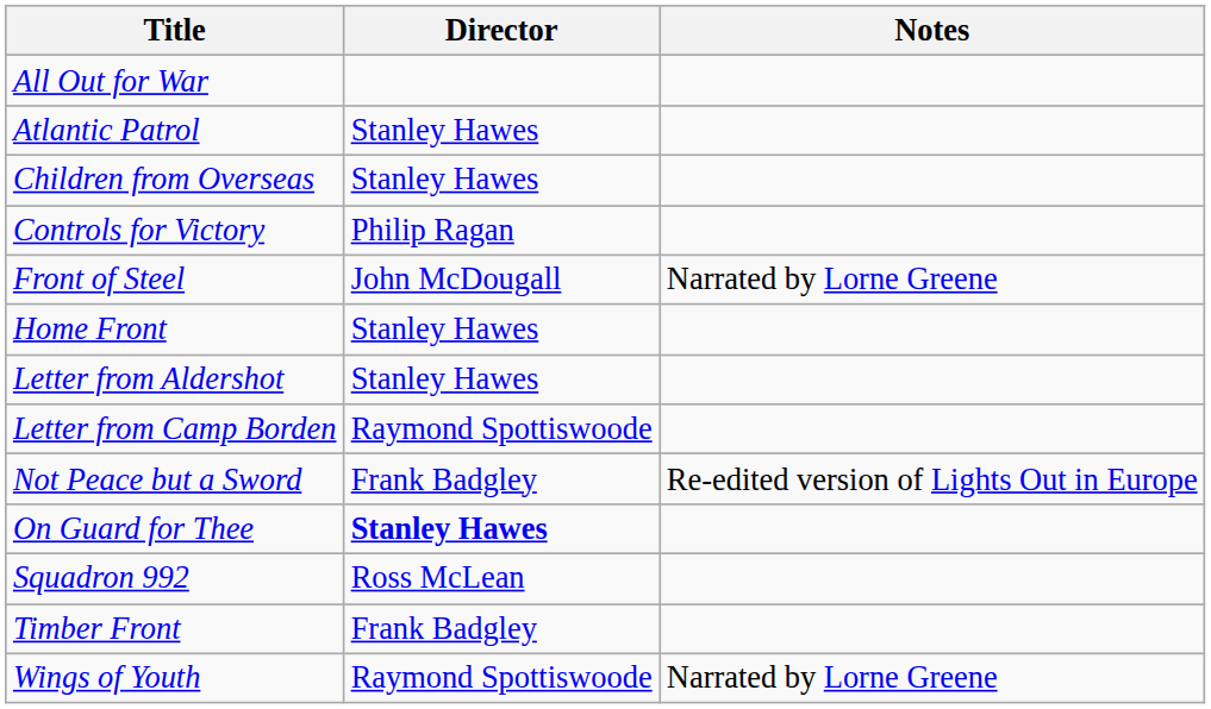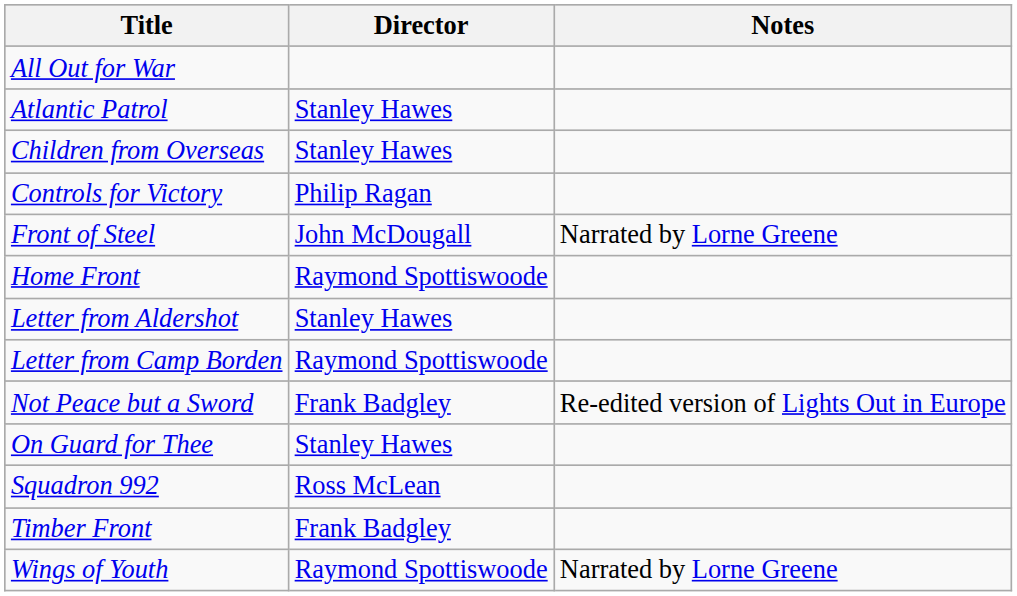Home Front | Director: Stanley Hawes -> Raymond Spottiswoode
On Guard for Thee | Director: bold -> normal
